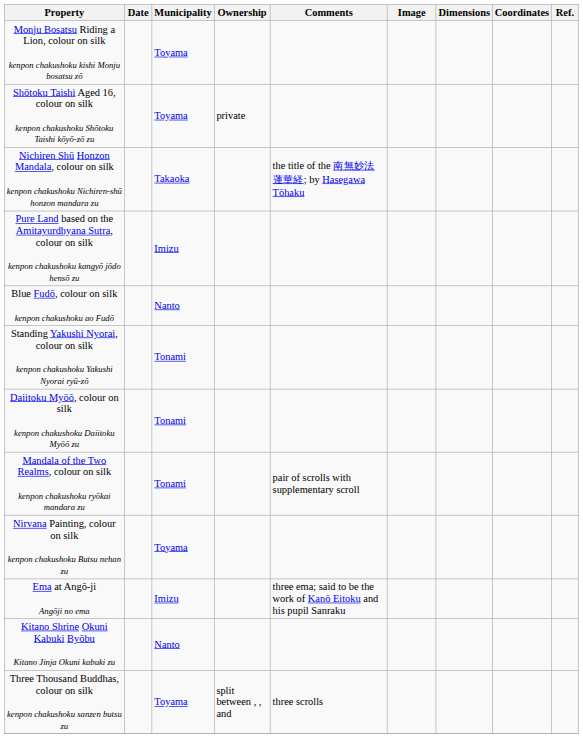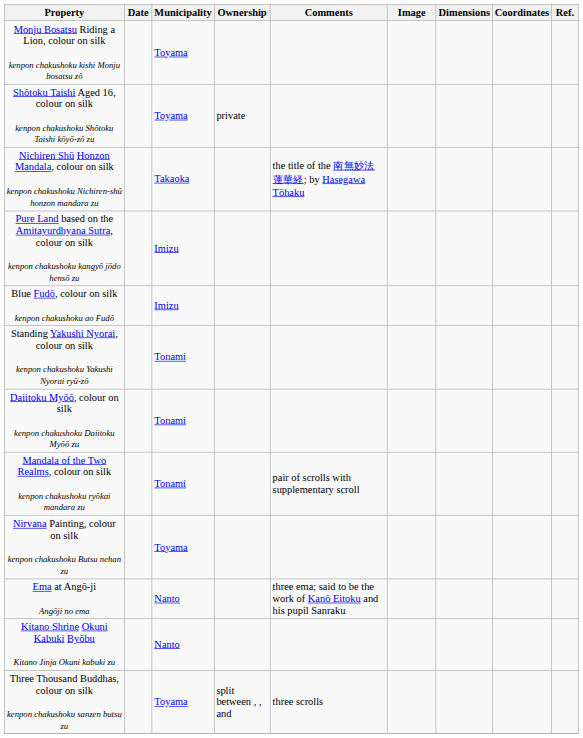Blue Fudō, colour on silk kenpon chakushoku ao Fudō | Municipality: Nanto -> Imizu
Ema at Angō-ji Angōji no ema | Municipality: Imizu -> Nanto
